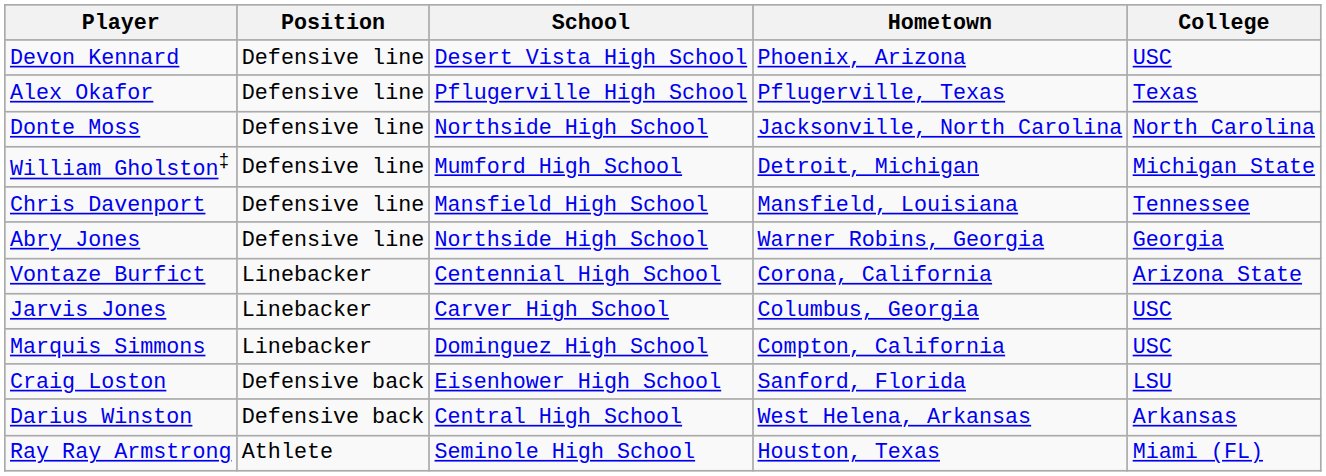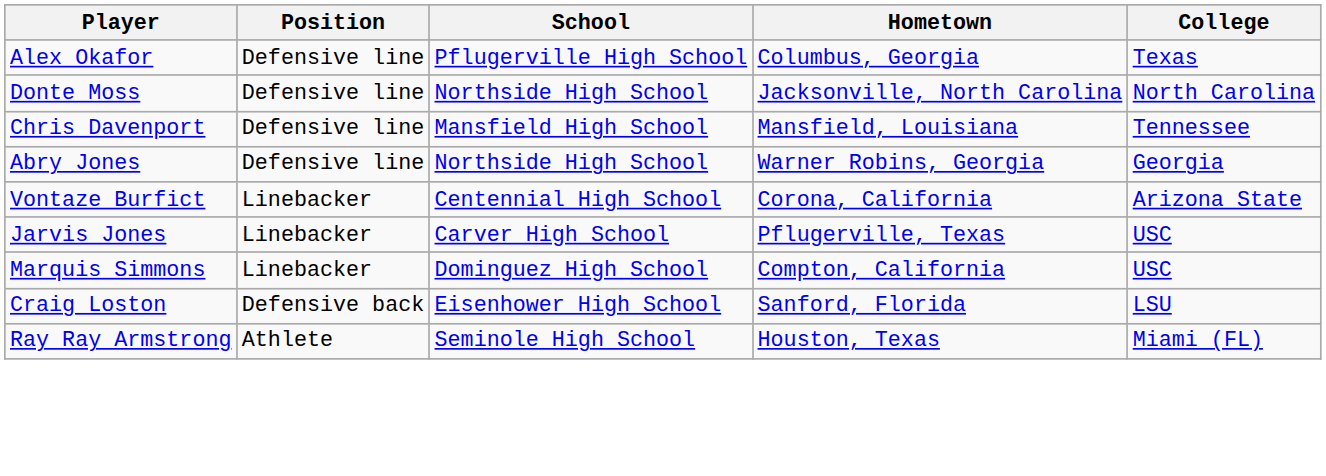- row: Devon Kennard | Defensive line | Desert Vista High School | Phoenix, Arizona | USC
Alex Okafor | Hometown: Pflugerville, Texas -> Columbus, Georgia
- row: William Gholston‡ | Defensive line | Mumford High School | Detroit, Michigan | Michigan State
Jarvis Jones | Hometown: Columbus, Georgia -> Pflugerville, Texas
- row: Darius Winston | Defensive back | Central High School | West Helena, Arkansas | Arkansas
